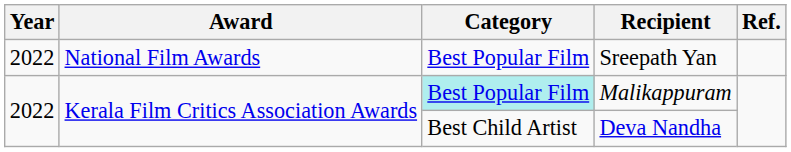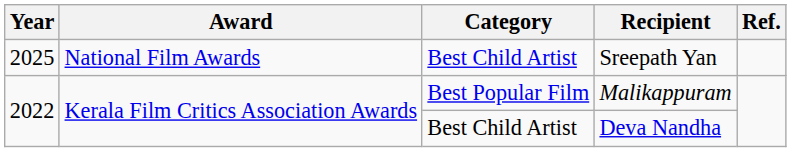Sreepath Yan | Year: 2022 -> 2025
Sreepath Yan | Category: Best Popular Film -> Best Child Artist
Malikappuram | Category: paleturquoise background -> no background
